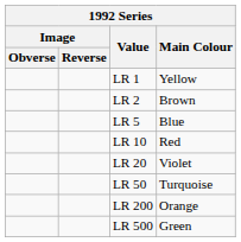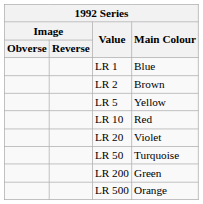LR 1 | Main Colour: Yellow -> Blue
LR 5 | Main Colour: Blue -> Yellow
LR 200 | Main Colour: Orange -> Green
LR 500 | Main Colour: Green -> Orange
